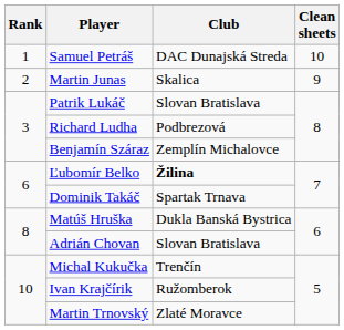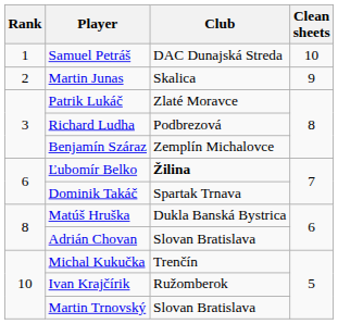Patrik Lukáč | Club: Slovan Bratislava -> Zlaté Moravce
Martin Trnovský | Club: Zlaté Moravce -> Slovan Bratislava
